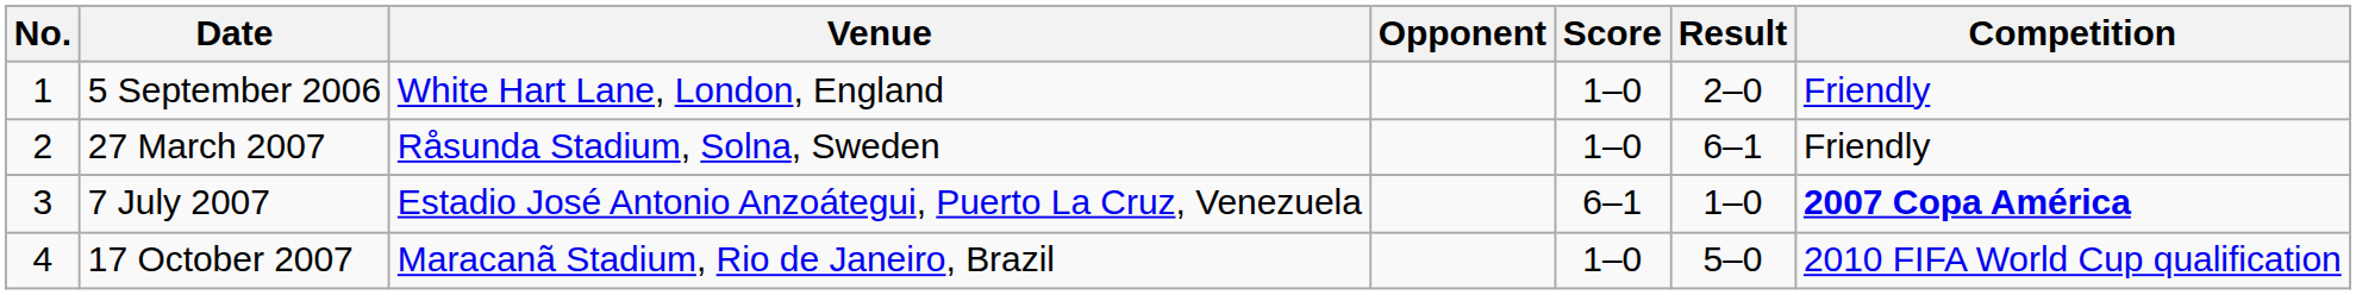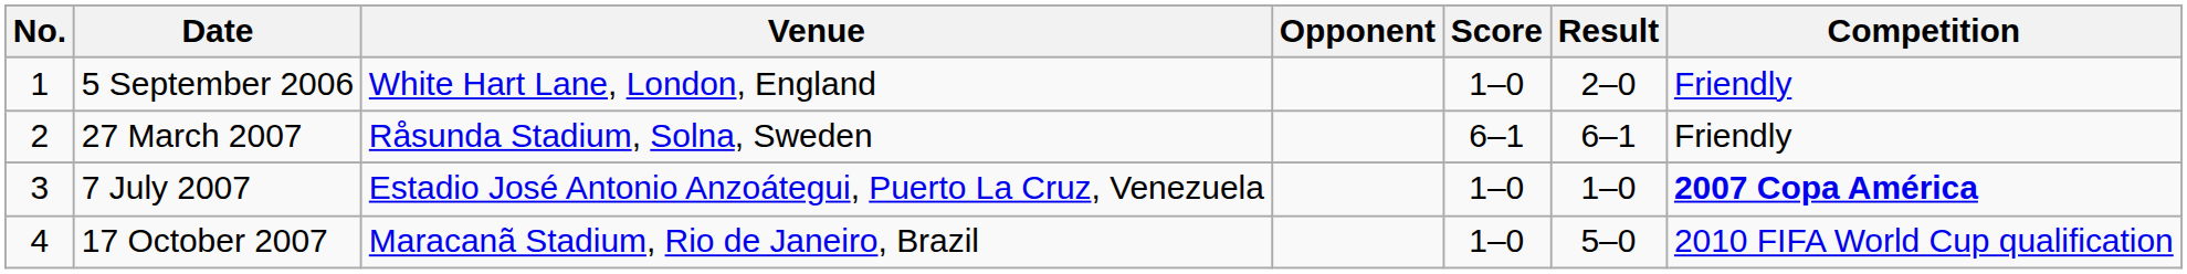27 March 2007 | Score: 1–0 -> 6–1
7 July 2007 | Score: 6–1 -> 1–0
